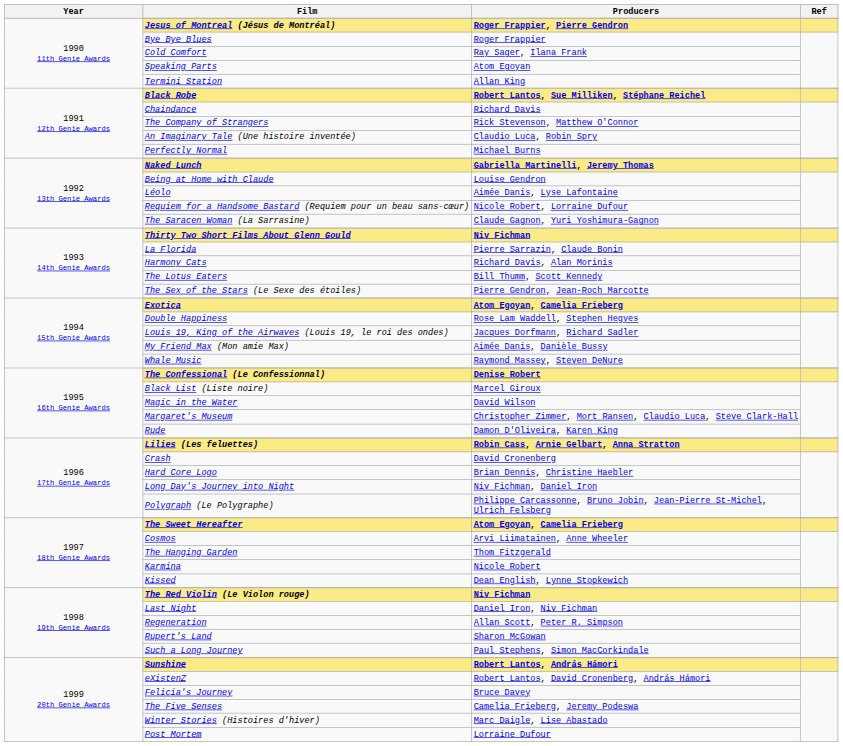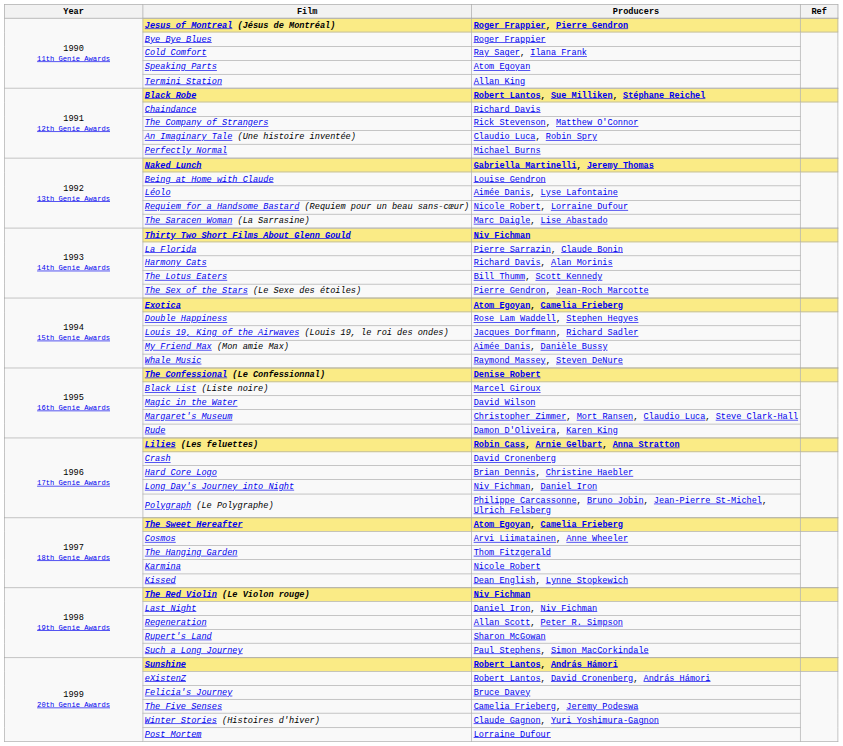The Saracen Woman (La Sarrasine) | Producers: Claude Gagnon, Yuri Yoshimura-Gagnon -> Marc Daigle, Lise Abastado
Winter Stories (Histoires d'hiver) | Producers: Marc Daigle, Lise Abastado -> Claude Gagnon, Yuri Yoshimura-Gagnon
